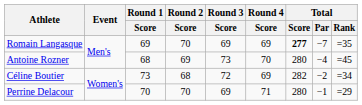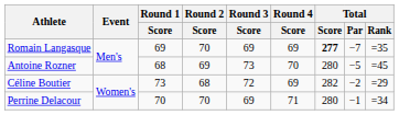Antoine Rozner | Total / Par: −4 -> −5
Céline Boutier | Total / Rank: =34 -> =29
Perrine Delacour | Total / Rank: =29 -> =34
